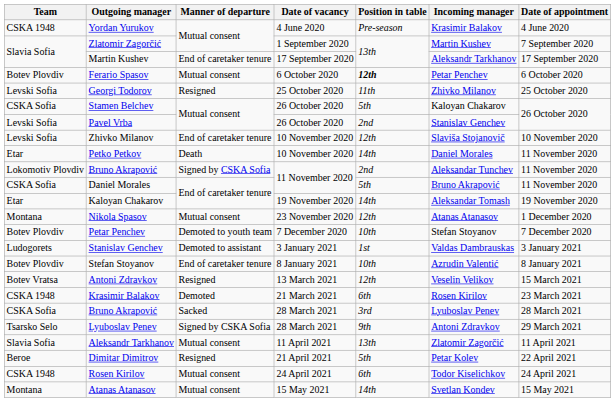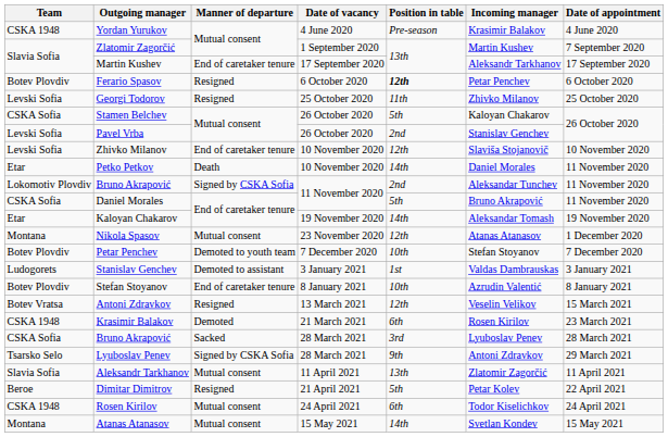Ferario Spasov | Manner of departure: Mutual consent -> Resigned
